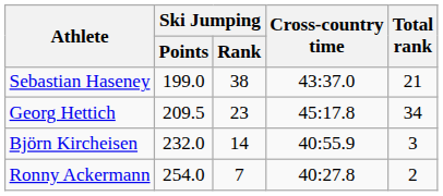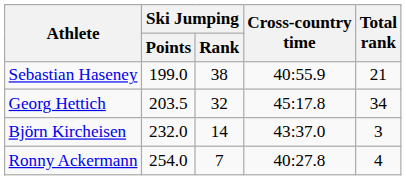Sebastian Haseney | Cross-country time: 43:37.0 -> 40:55.9
Georg Hettich | Ski Jumping / Points: 209.5 -> 203.5
Georg Hettich | Ski Jumping / Rank: 23 -> 32
Björn Kircheisen | Cross-country time: 40:55.9 -> 43:37.0
Ronny Ackermann | Total rank: 2 -> 4
